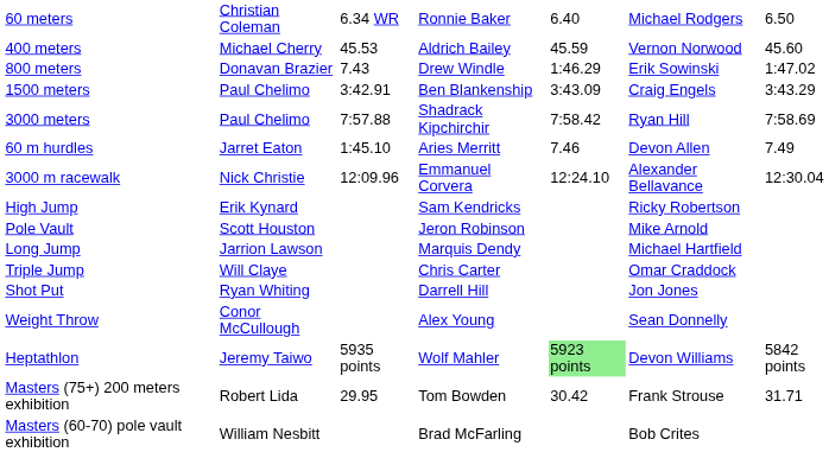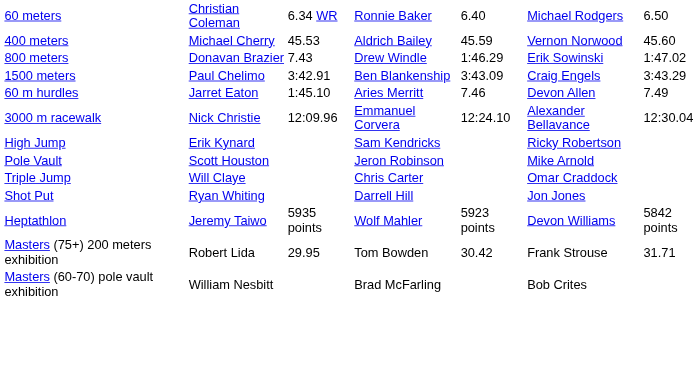- row: 3000 meters | Paul Chelimo | 7:57.88 | Shadrack Kipchirchir | 7:58.42 | Ryan Hill | 7:58.69
- row: Long Jump | Jarrion Lawson | Marquis Dendy | Michael Hartfield
- row: Weight Throw | Conor McCullough | Alex Young | Sean Donnelly
Heptathlon | column 5: lightgreen background -> no background
